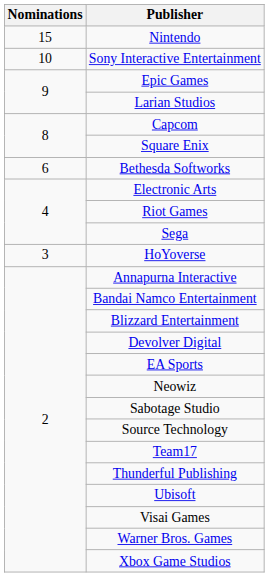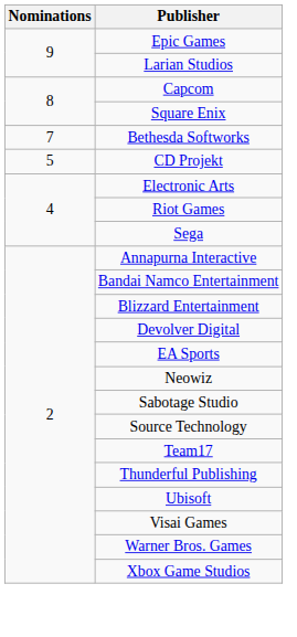- row: 15 | Nintendo
- row: 10 | Sony Interactive Entertainment
Bethesda Softworks | Nominations: 6 -> 7
+ row: 5 | CD Projekt
- row: 3 | HoYoverse
